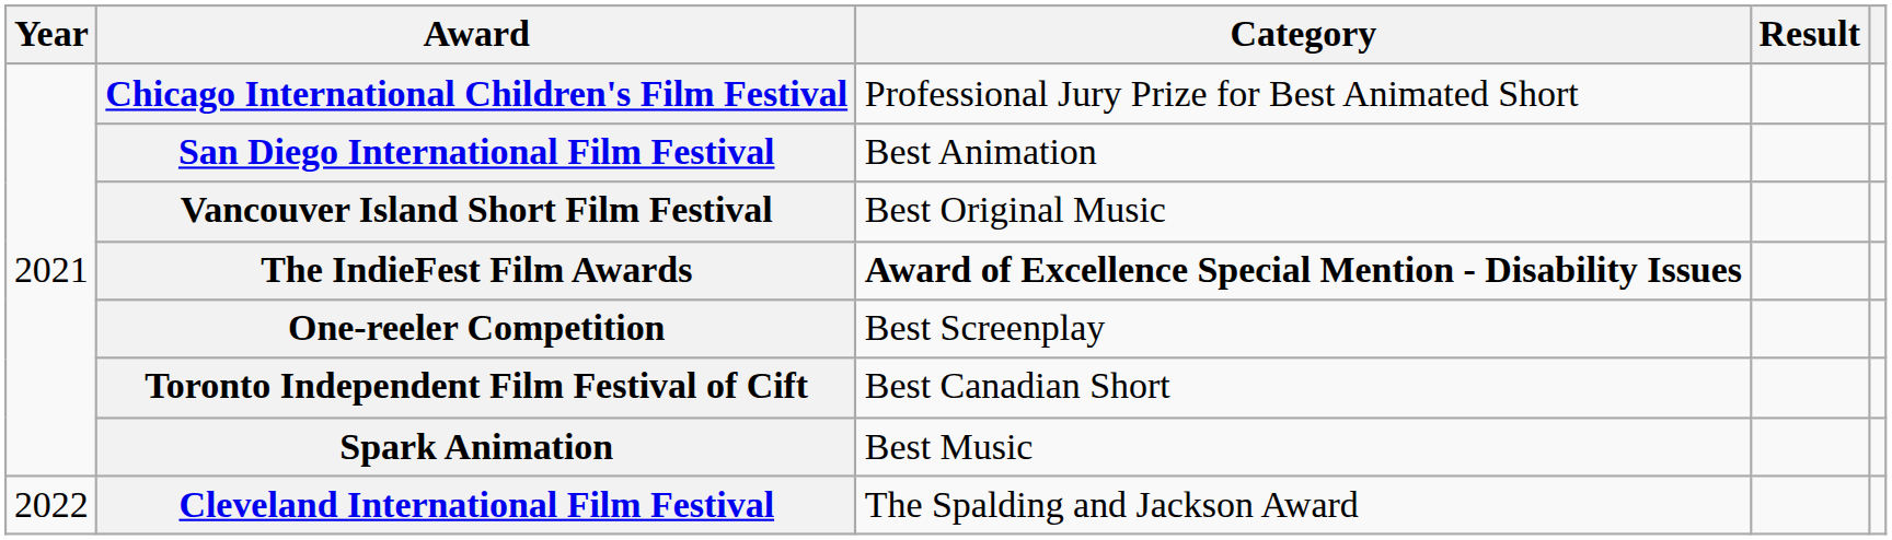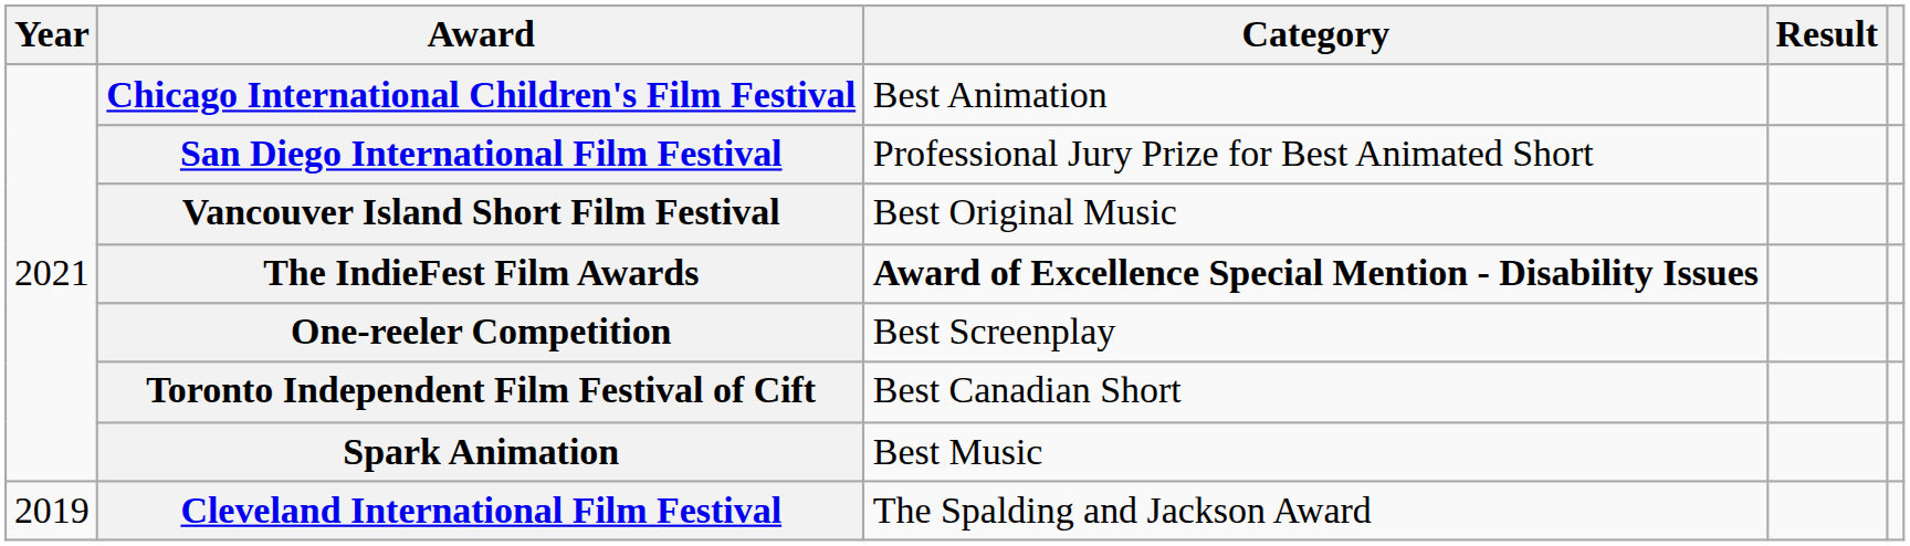Chicago International Children's Film Festival | Category: Professional Jury Prize for Best Animated Short -> Best Animation
San Diego International Film Festival | Category: Best Animation -> Professional Jury Prize for Best Animated Short
Cleveland International Film Festival | Year: 2022 -> 2019
